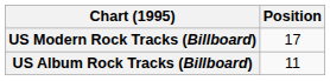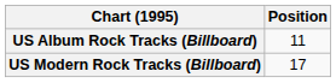rows swapped: US Album Rock Tracks (Billboard) <-> US Modern Rock Tracks (Billboard)
